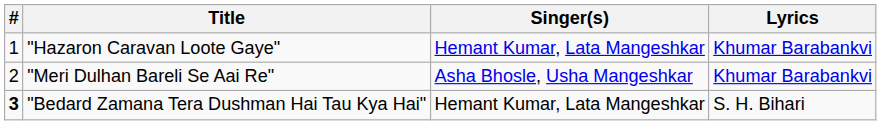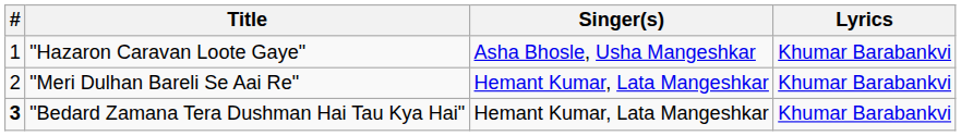"Hazaron Caravan Loote Gaye" | Singer(s): Hemant Kumar, Lata Mangeshkar -> Asha Bhosle, Usha Mangeshkar
"Meri Dulhan Bareli Se Aai Re" | Singer(s): Asha Bhosle, Usha Mangeshkar -> Hemant Kumar, Lata Mangeshkar
"Bedard Zamana Tera Dushman Hai Tau Kya Hai" | Lyrics: S. H. Bihari -> Khumar Barabankvi
